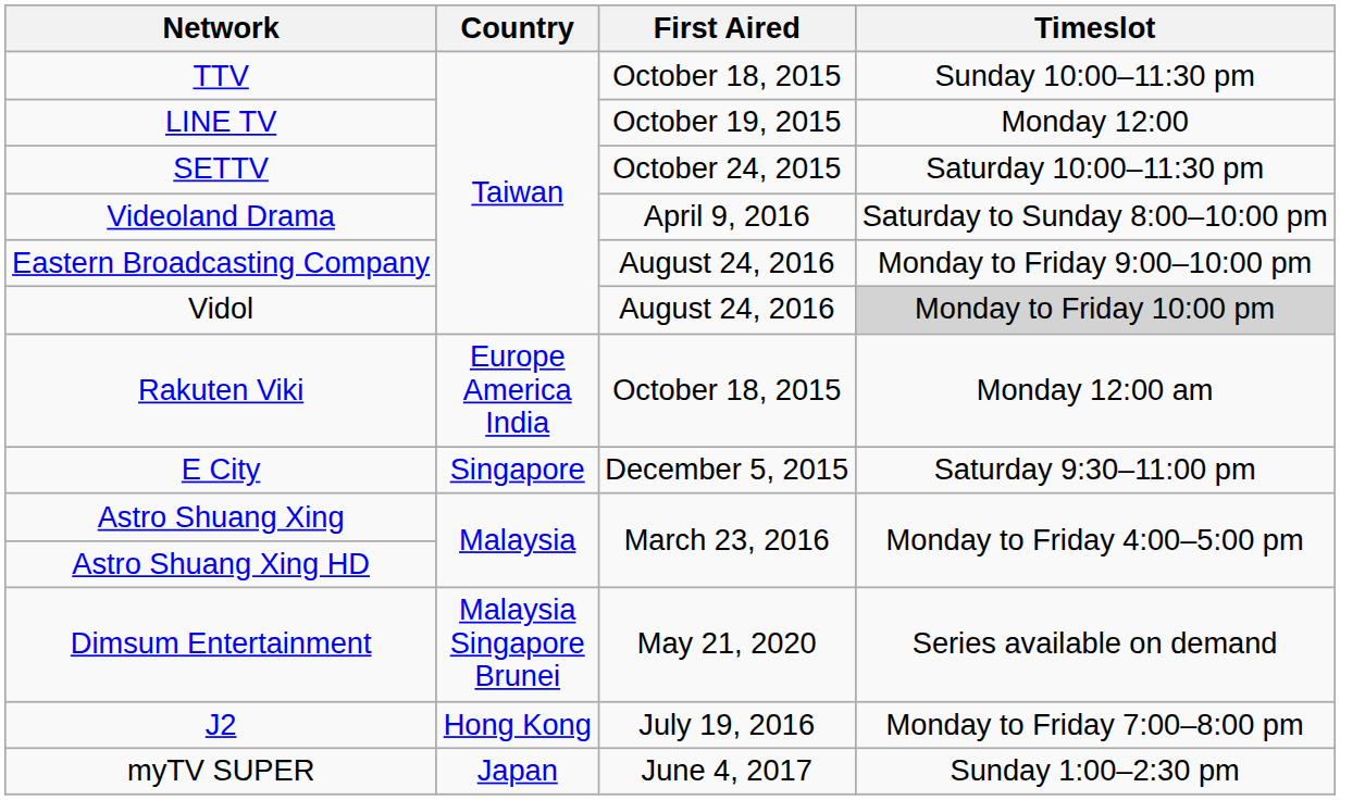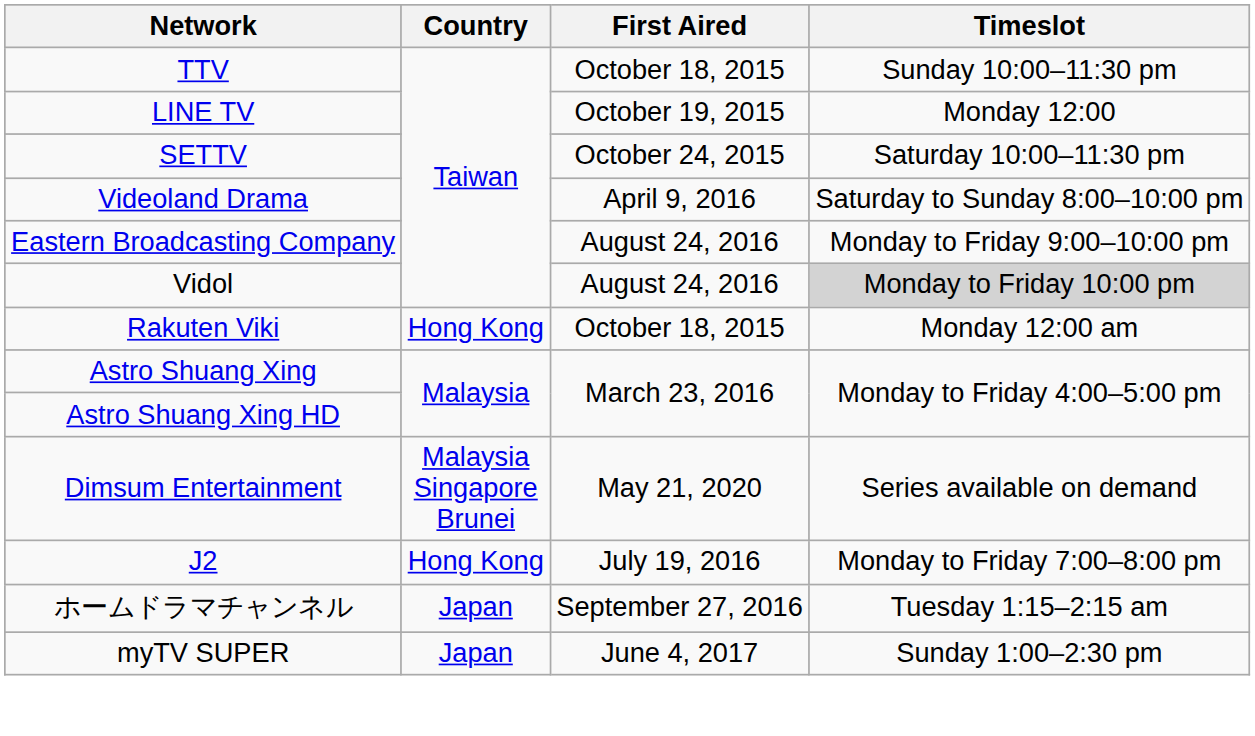Rakuten Viki | Country: Europe America India -> Hong Kong
- row: E City | Singapore | December 5, 2015 | Saturday 9:30–11:00 pm
+ row: ホームドラマチャンネル | Japan | September 27, 2016 | Tuesday 1:15–2:15 am
